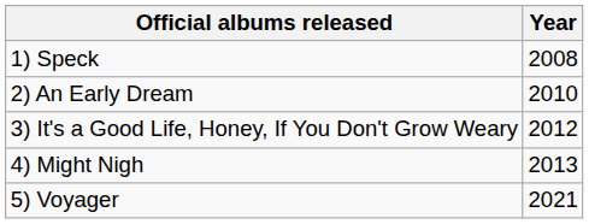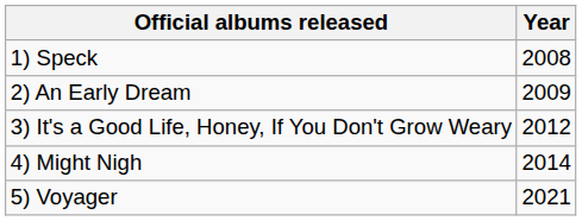2) An Early Dream | Year: 2010 -> 2009
4) Might Nigh | Year: 2013 -> 2014
